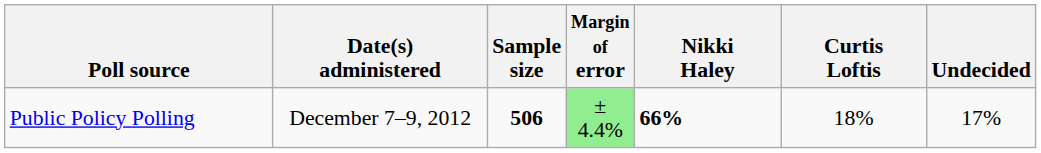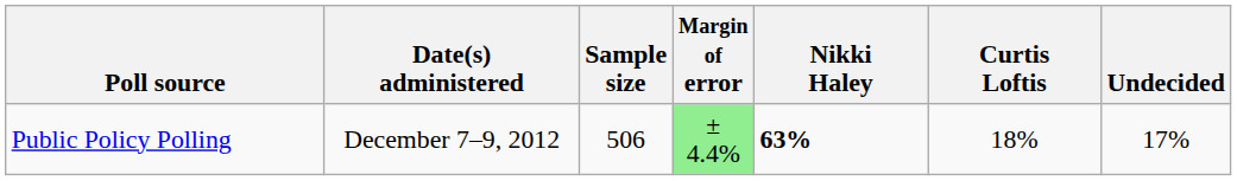Public Policy Polling | Sample size: bold -> normal
Public Policy Polling | Nikki Haley: 66% -> 63%
